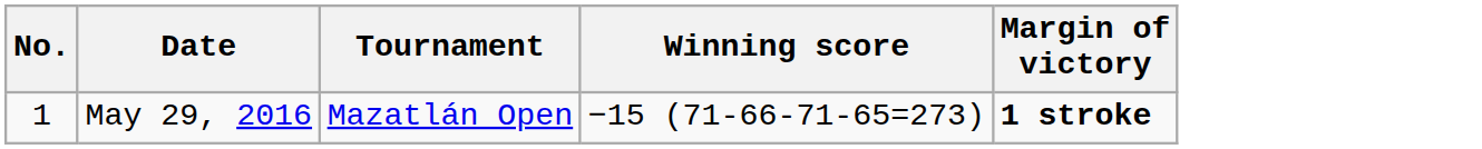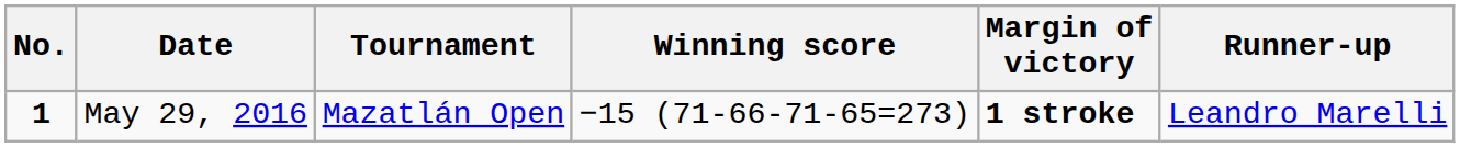+ column: Runner-up | Leandro Marelli
May 29, 2016 | No.: normal -> bold
